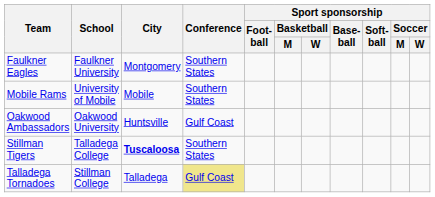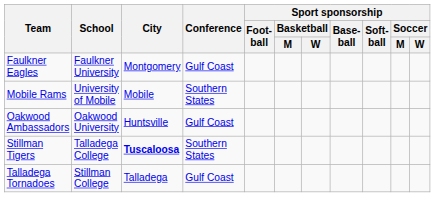Faulkner Eagles | Conference: Southern States -> Gulf Coast
Talladega Tornadoes | Conference: khaki background -> no background
